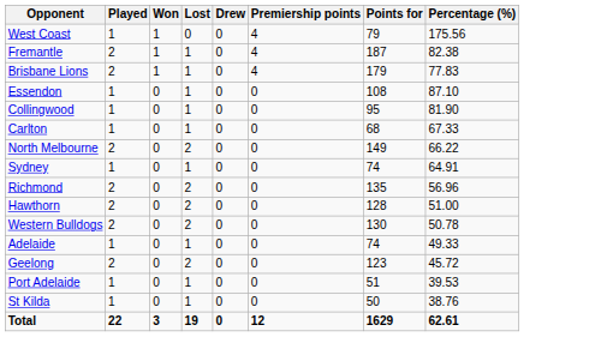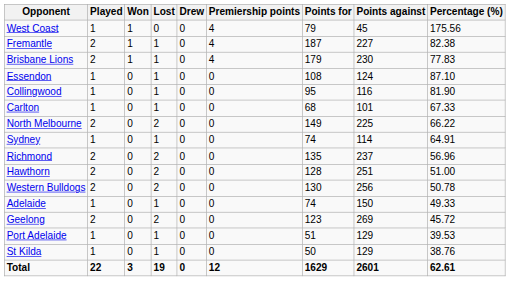+ column: Points against | 45 | 227 | 230 | 124 | 116 | 101 | 225 | 114 | 237 | 251 | 256 | 150 | 269 | 129 | 129 | 2601
